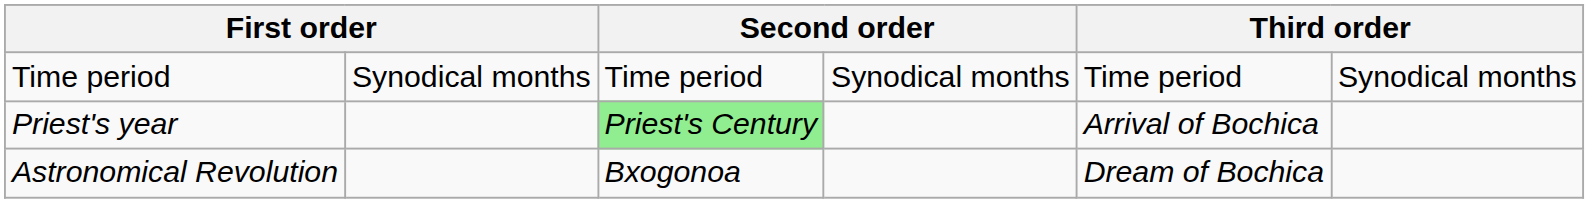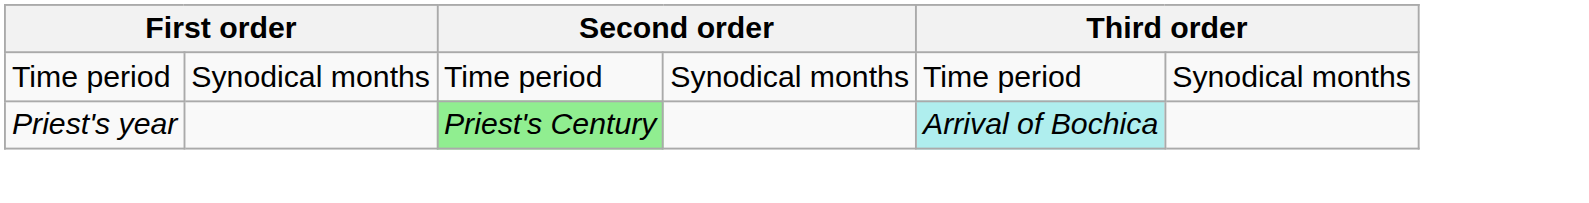Priest's year | column 5: no background -> paleturquoise background
- row: Astronomical Revolution | Bxogonoa | Dream of Bochica
